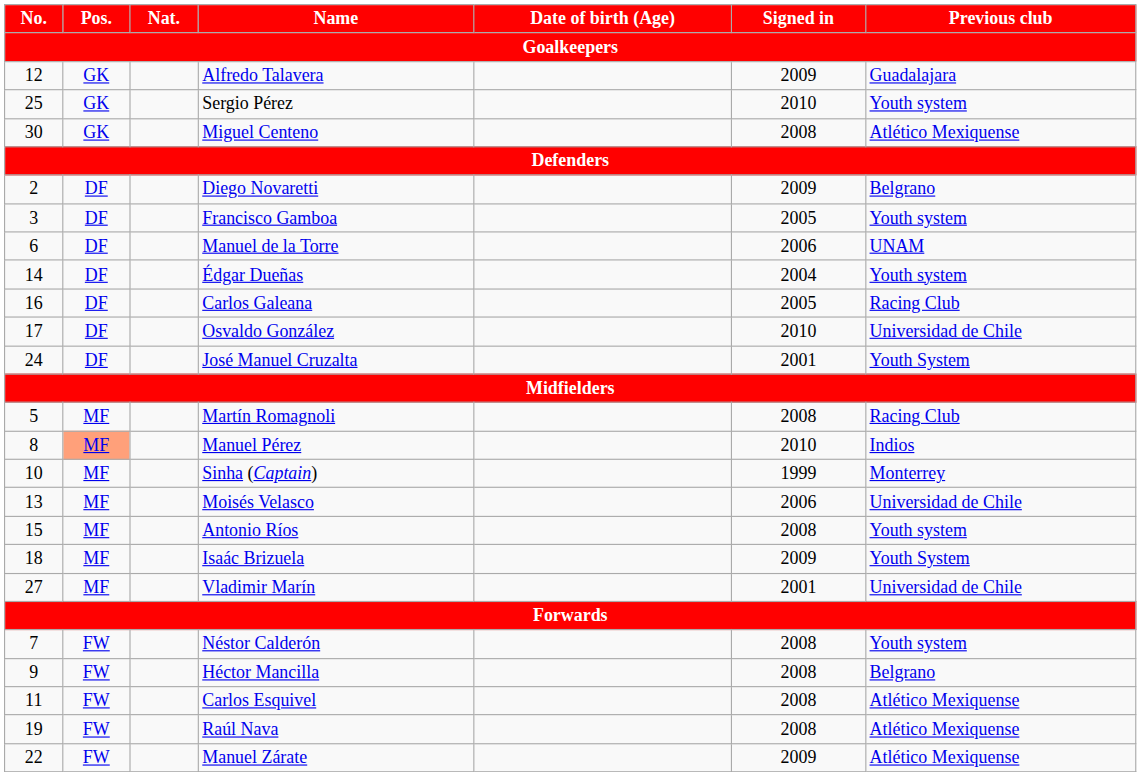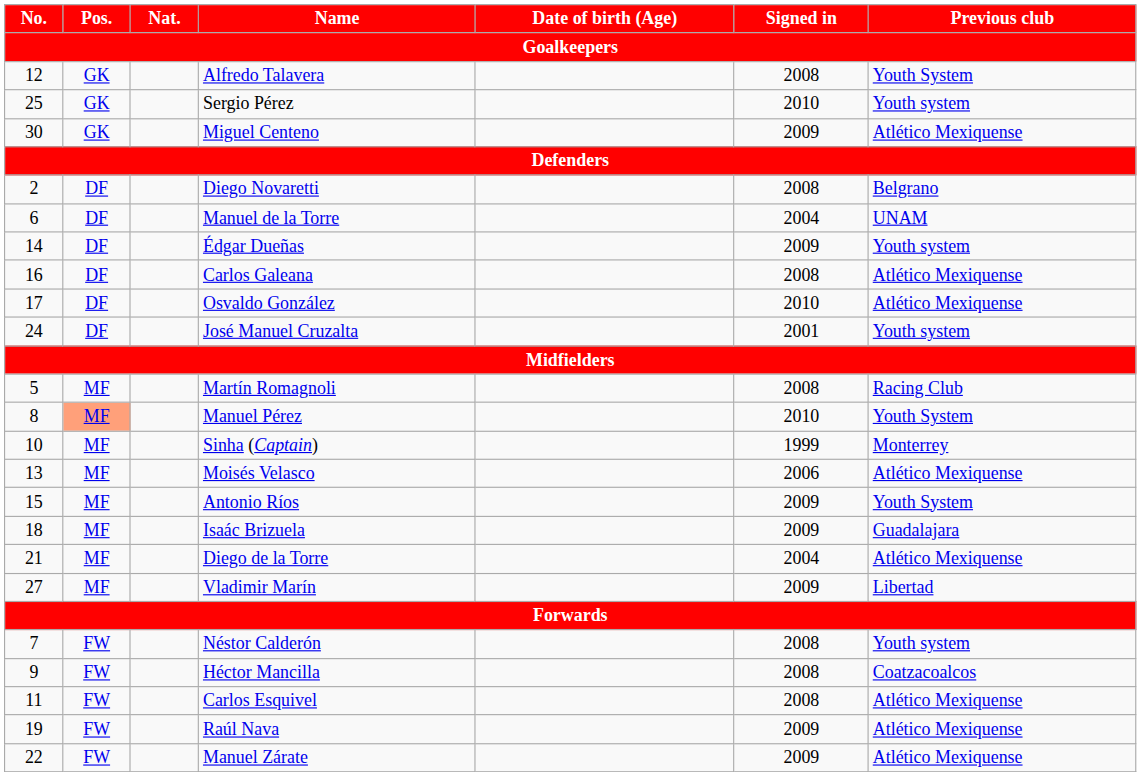Alfredo Talavera | Signed in: 2009 -> 2008
Alfredo Talavera | Previous club: Guadalajara -> Youth System
Miguel Centeno | Signed in: 2008 -> 2009
Diego Novaretti | Signed in: 2009 -> 2008
- row: 3 | DF | Francisco Gamboa | 2005 | Youth system
Manuel de la Torre | Signed in: 2006 -> 2004
Édgar Dueñas | Signed in: 2004 -> 2009
Carlos Galeana | Signed in: 2005 -> 2008
Carlos Galeana | Previous club: Racing Club -> Atlético Mexiquense
Osvaldo González | Previous club: Universidad de Chile -> Atlético Mexiquense
José Manuel Cruzalta | Previous club: Youth System -> Youth system
Manuel Pérez | Previous club: Indios -> Youth System
Moisés Velasco | Previous club: Universidad de Chile -> Atlético Mexiquense
Antonio Ríos | Signed in: 2008 -> 2009
Antonio Ríos | Previous club: Youth system -> Youth System
Isaác Brizuela | Previous club: Youth System -> Guadalajara
+ row: 21 | MF | Diego de la Torre | 2004 | Atlético Mexiquense
Vladimir Marín | Signed in: 2001 -> 2009
Vladimir Marín | Previous club: Universidad de Chile -> Libertad
Héctor Mancilla | Previous club: Belgrano -> Coatzacoalcos
Raúl Nava | Signed in: 2008 -> 2009
